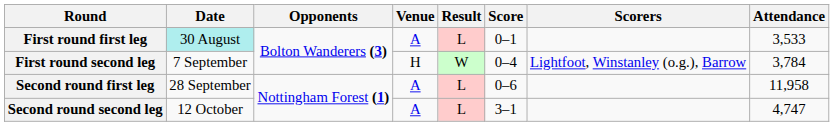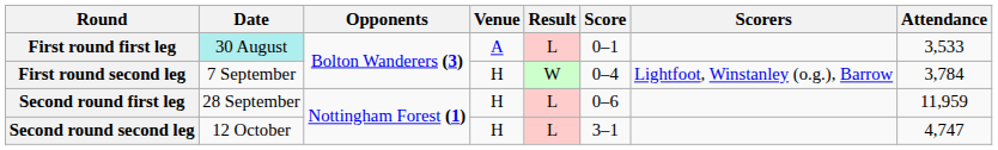Second round first leg | Venue: A -> H
Second round first leg | Attendance: 11,958 -> 11,959
Second round second leg | Venue: A -> H
